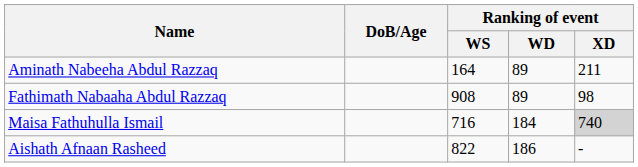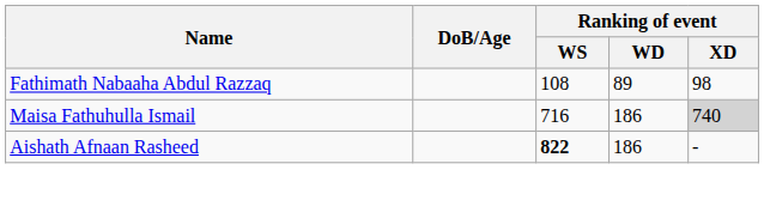- row: Aminath Nabeeha Abdul Razzaq | 164 | 89 | 211
Fathimath Nabaaha Abdul Razzaq | Ranking of event / WS: 908 -> 108
Maisa Fathuhulla Ismail | Ranking of event / WD: 184 -> 186
Aishath Afnaan Rasheed | Ranking of event / WS: normal -> bold
